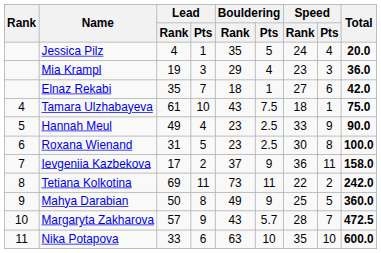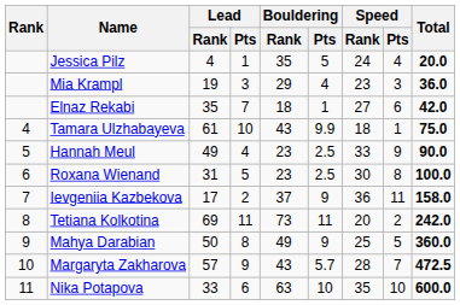Tamara Ulzhabayeva | Bouldering / Pts: 7.5 -> 9.9
Tetiana Kolkotina | Speed / Rank: 22 -> 20
